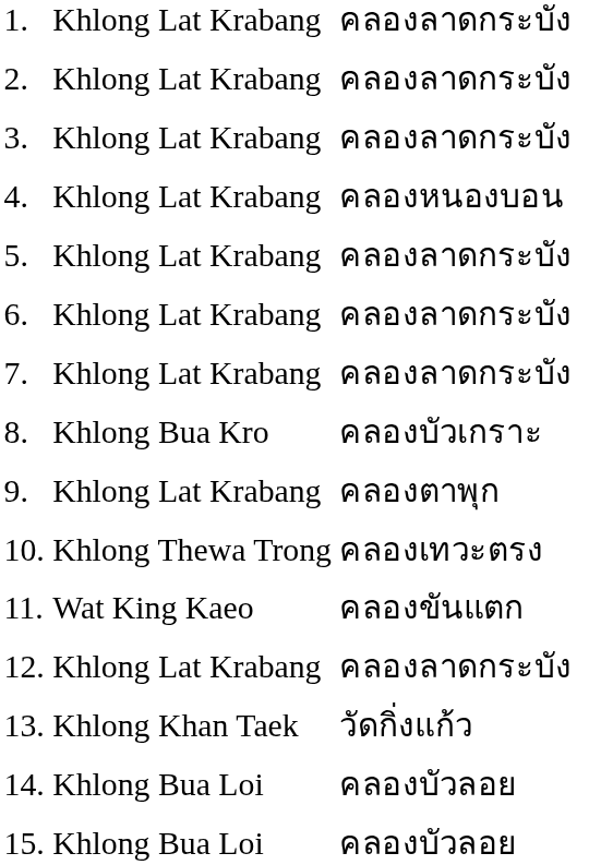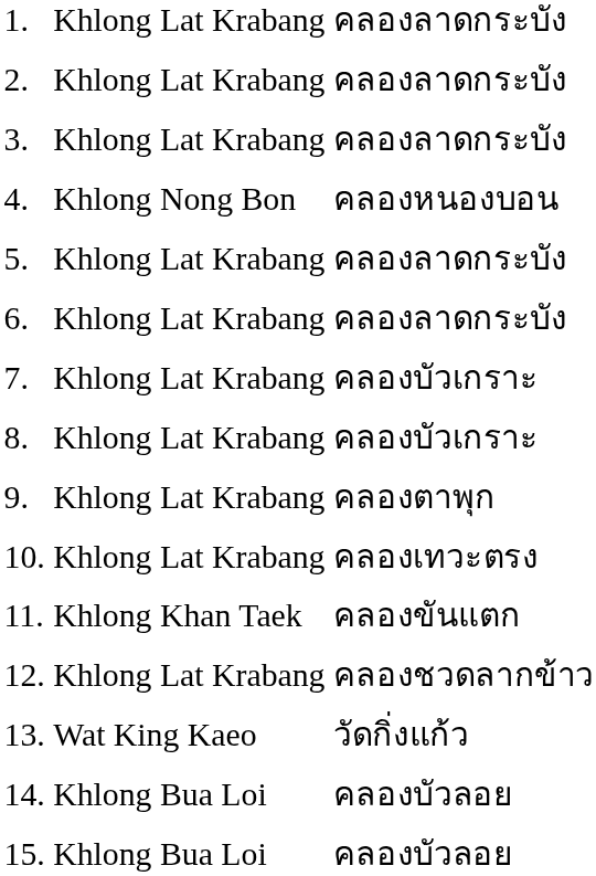4. | column 2: Khlong Lat Krabang -> Khlong Nong Bon
7. | column 3: คลองลาดกระบัง -> คลองบัวเกราะ
8. | column 2: Khlong Bua Kro -> Khlong Lat Krabang
10. | column 2: Khlong Thewa Trong -> Khlong Lat Krabang
11. | column 2: Wat King Kaeo -> Khlong Khan Taek
12. | column 3: คลองลาดกระบัง -> คลองชวดลากข้าว
13. | column 2: Khlong Khan Taek -> Wat King Kaeo
